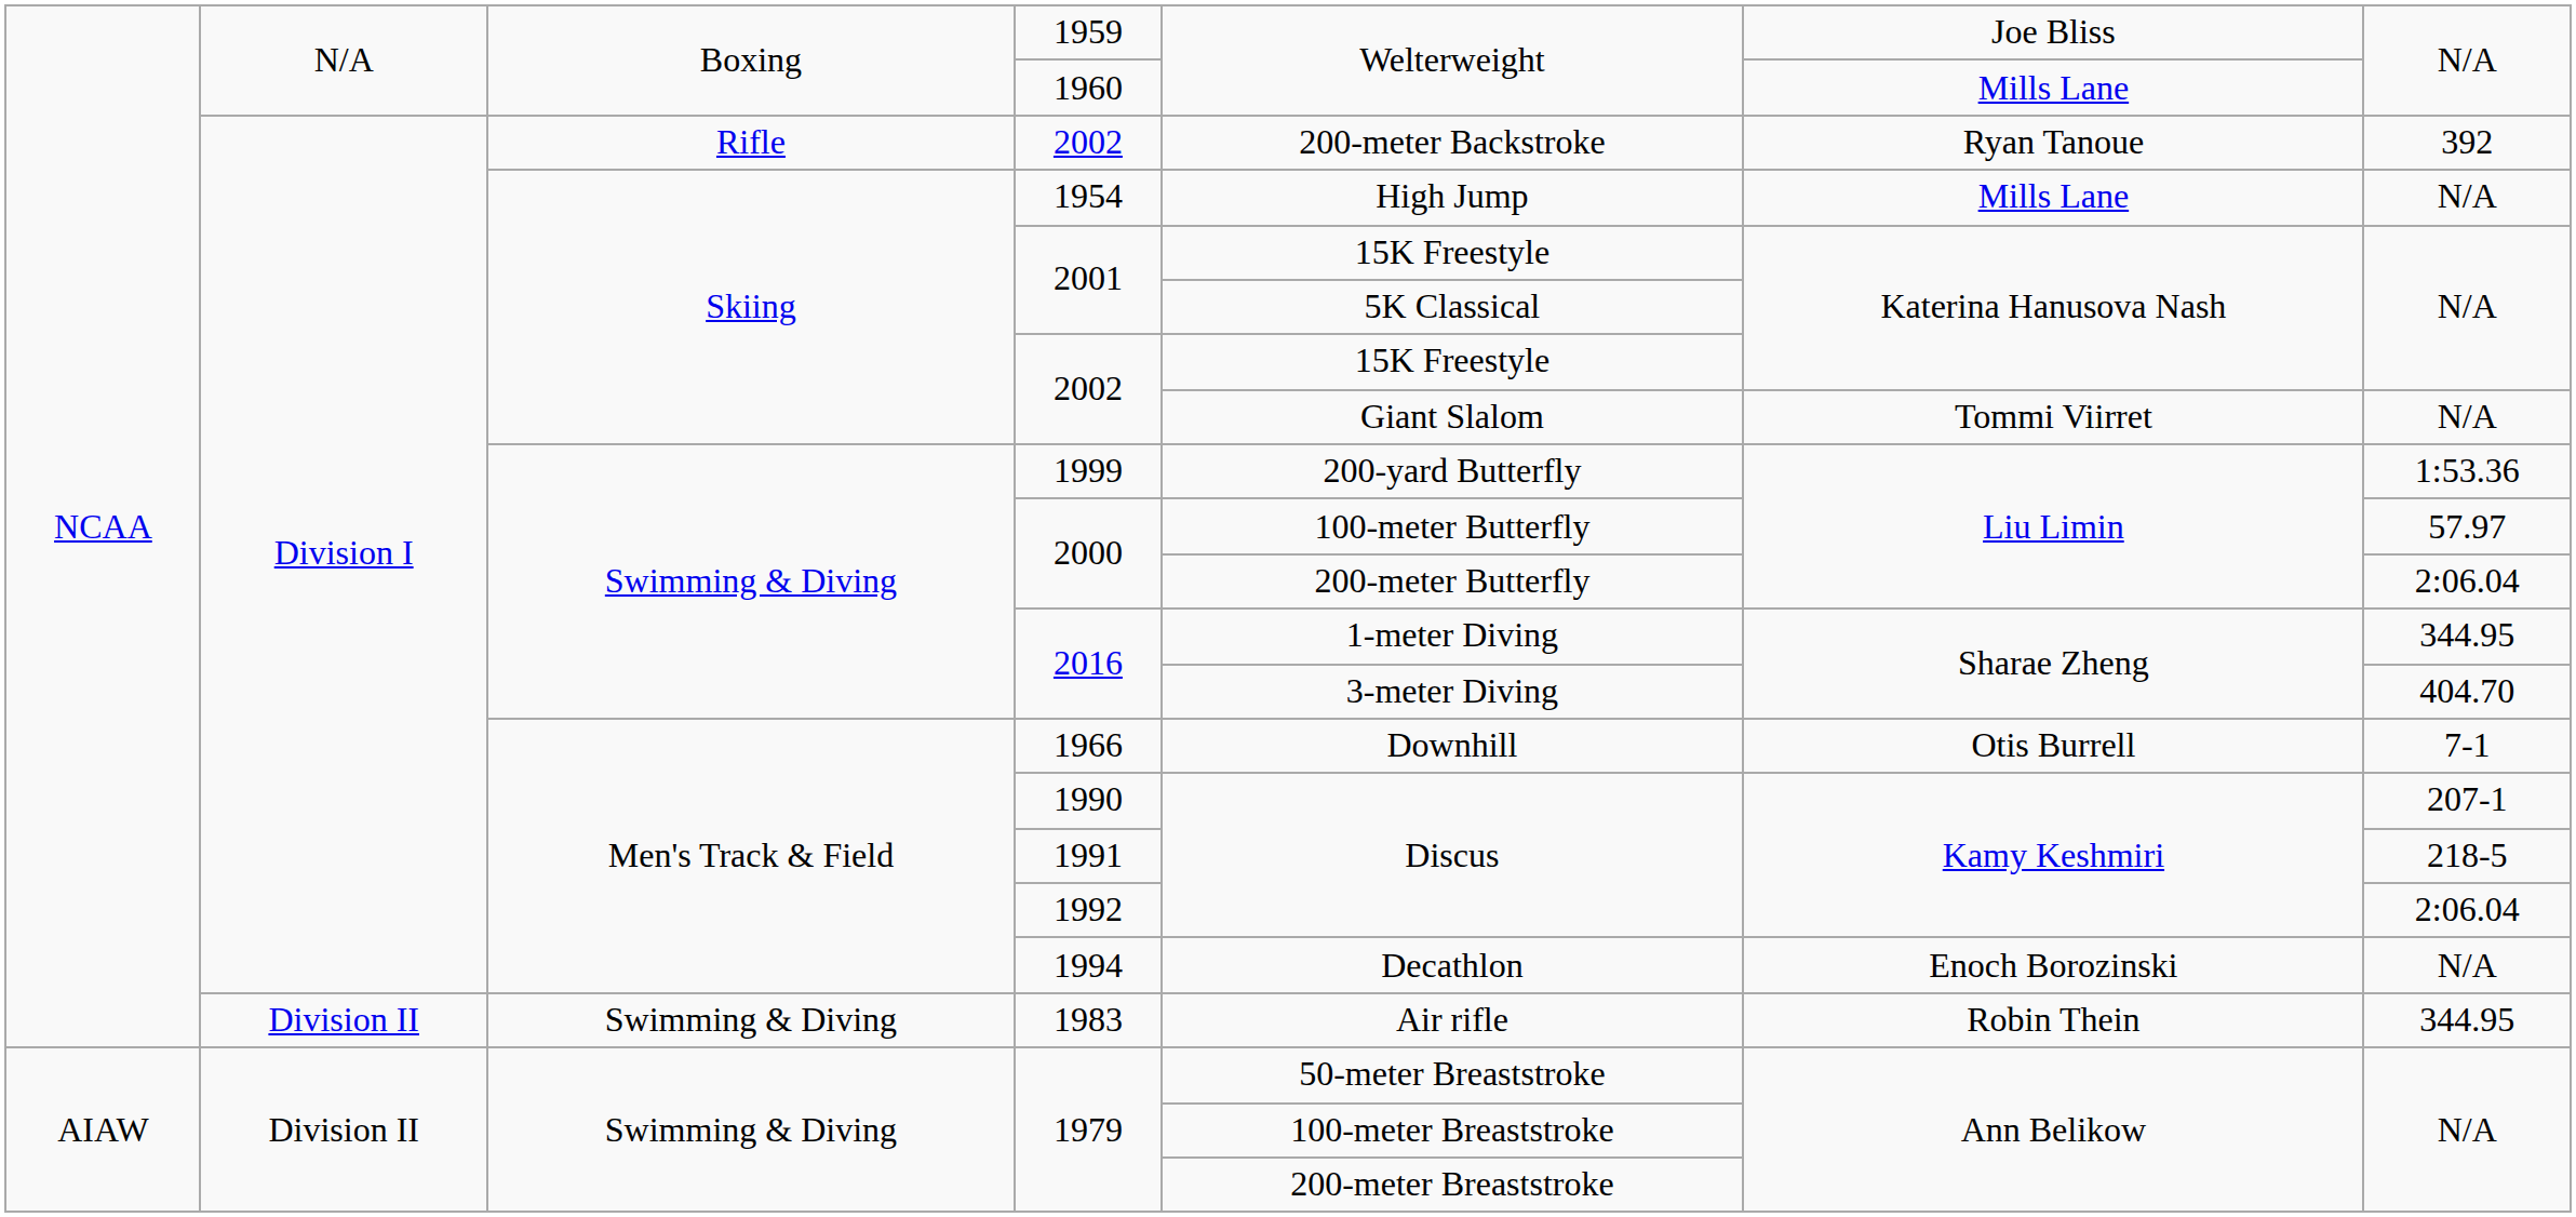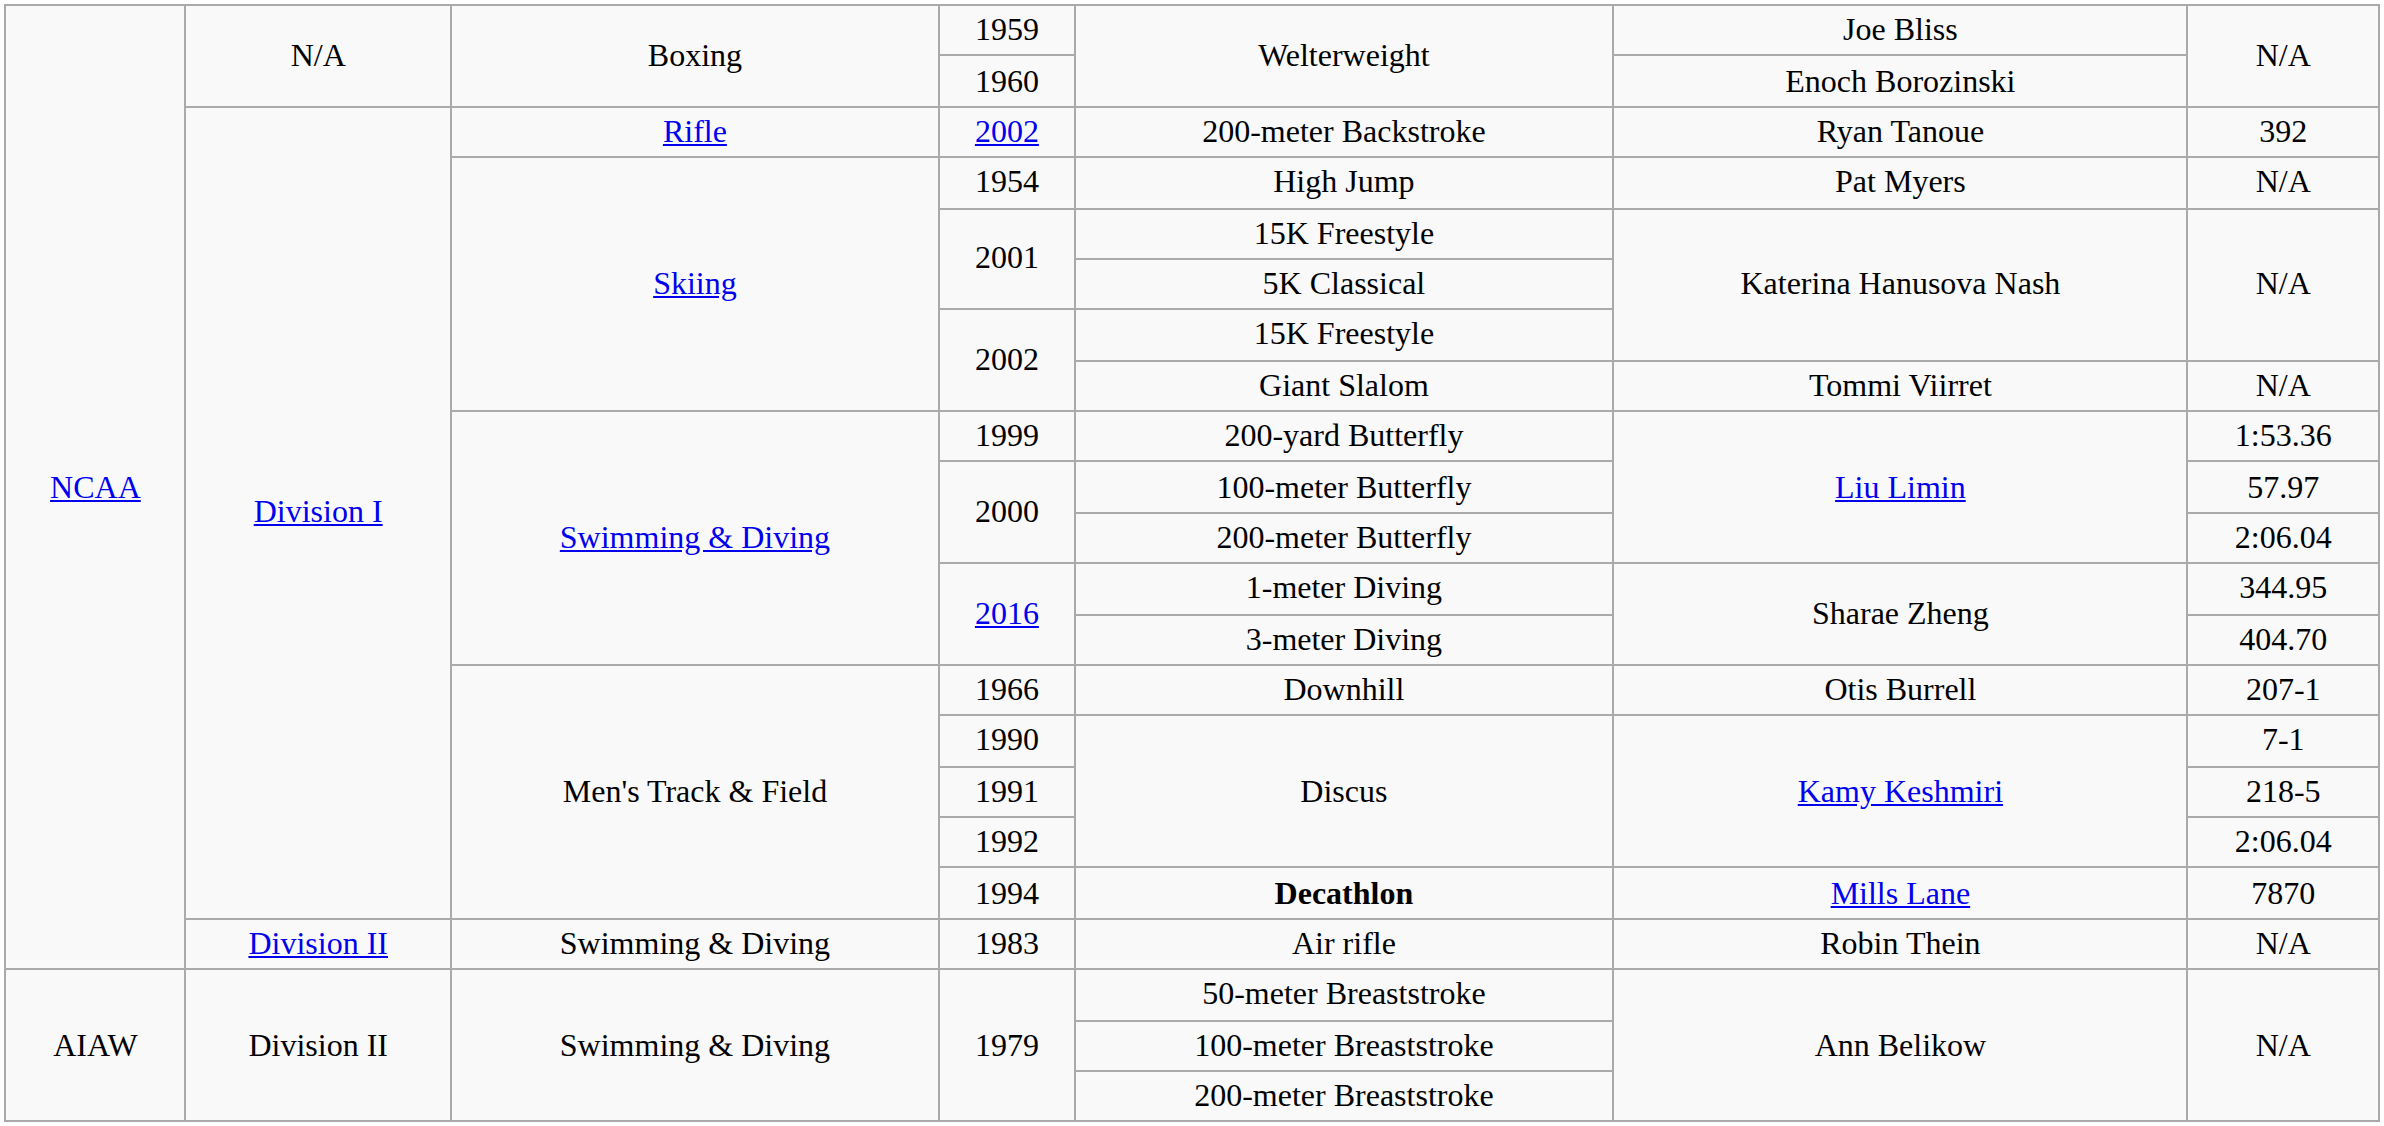1960 | column 6: Mills Lane -> Enoch Borozinski
1954 | column 6: Mills Lane -> Pat Myers
1966 | column 7: 7-1 -> 207-1
1990 | column 7: 207-1 -> 7-1
1994 | column 5: normal -> bold
1994 | column 6: Enoch Borozinski -> Mills Lane
1994 | column 7: N/A -> 7870
1983 | column 7: 344.95 -> N/A
